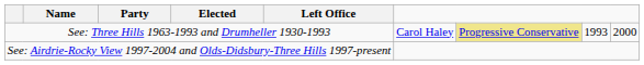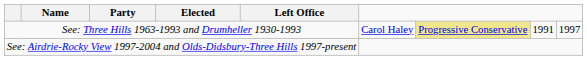See: Three Hills 1963-1993 and Drumheller 1930-1993 | column 8: 1993 -> 1991
See: Three Hills 1963-1993 and Drumheller 1930-1993 | column 9: 2000 -> 1997
